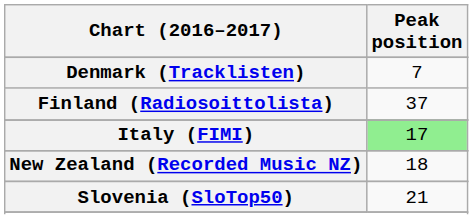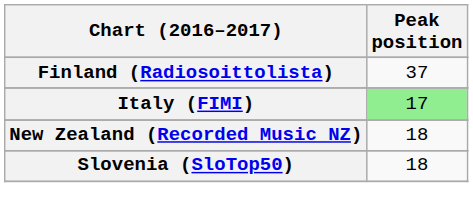- row: Denmark (Tracklisten) | 7
Slovenia (SloTop50) | Peak position: 21 -> 18
